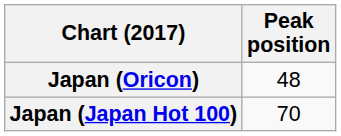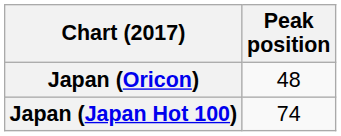Japan (Japan Hot 100) | Peak position: 70 -> 74
